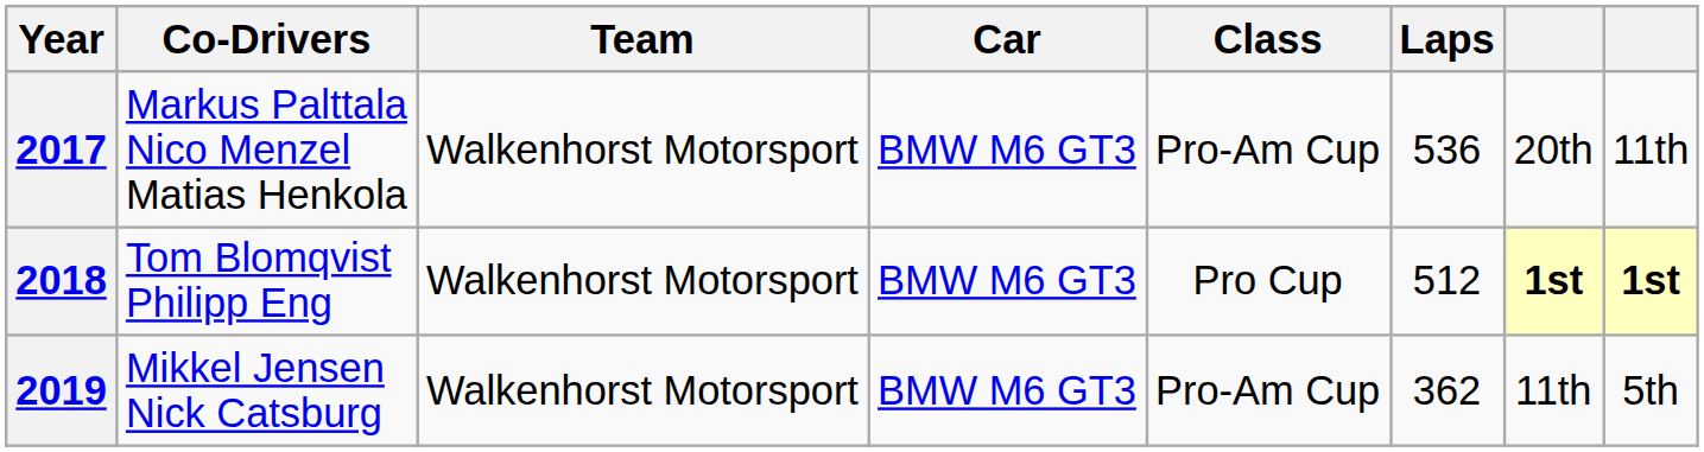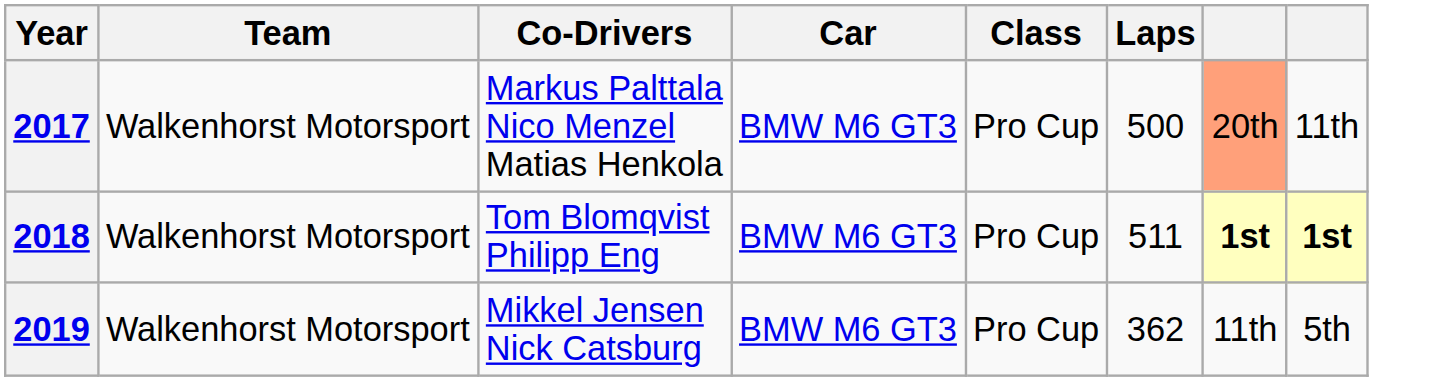columns swapped: Team <-> Co-Drivers
2017 | Class: Pro-Am Cup -> Pro Cup
2017 | Laps: 536 -> 500
2017 | column 7: no background -> lightsalmon background
2018 | Laps: 512 -> 511
2019 | Class: Pro-Am Cup -> Pro Cup
